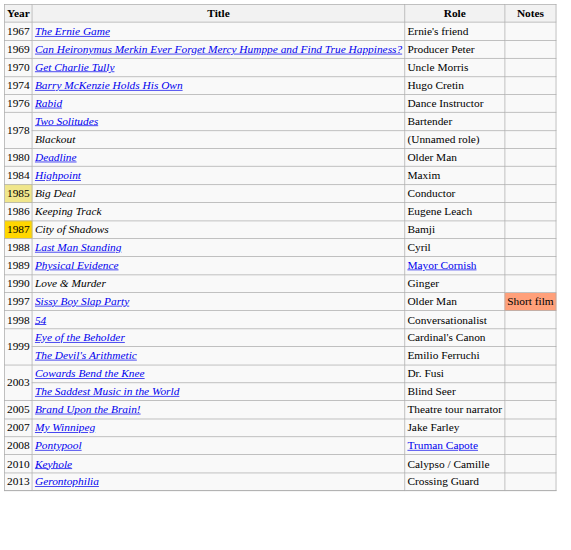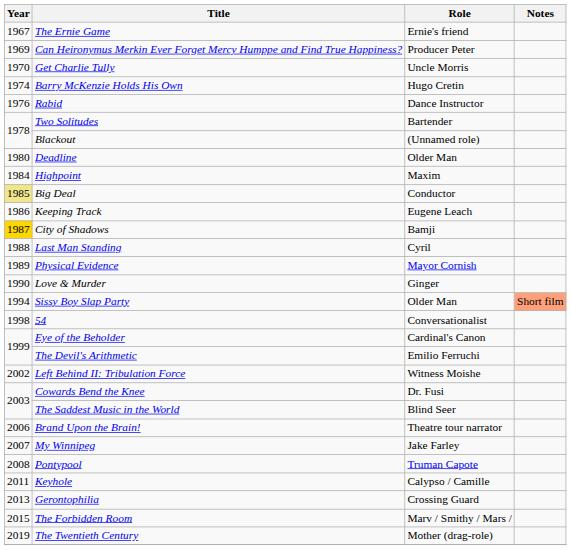Sissy Boy Slap Party | Year: 1997 -> 1994
+ row: 2002 | Left Behind II: Tribulation Force | Witness Moishe
Brand Upon the Brain! | Year: 2005 -> 2006
Keyhole | Year: 2010 -> 2011
+ row: 2015 | The Forbidden Room | Marv / Smithy / Mars /
+ row: 2019 | The Twentieth Century | Mother (drag-role)
